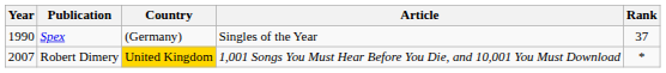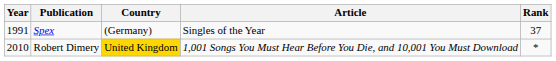Spex | Year: 1990 -> 1991
Robert Dimery | Year: 2007 -> 2010
